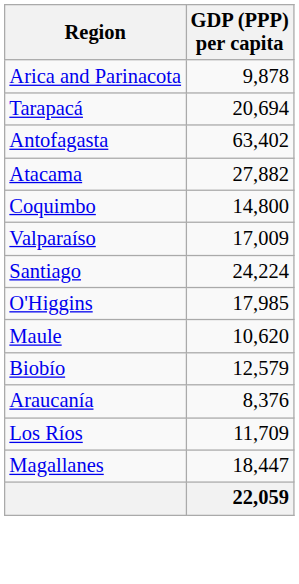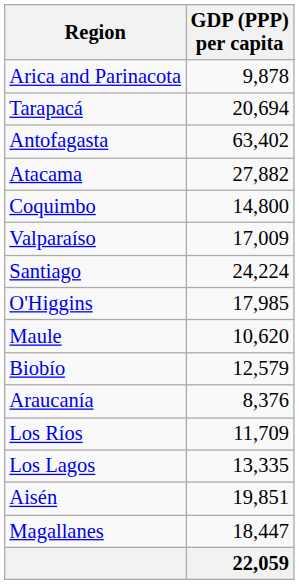+ row: Los Lagos | 13,335
+ row: Aisén | 19,851
